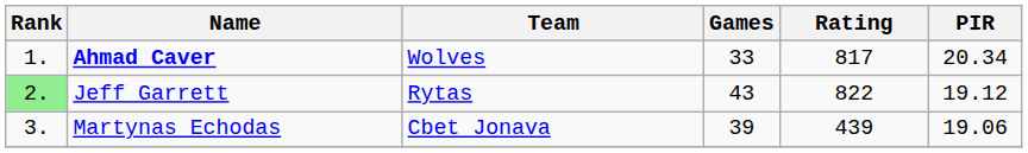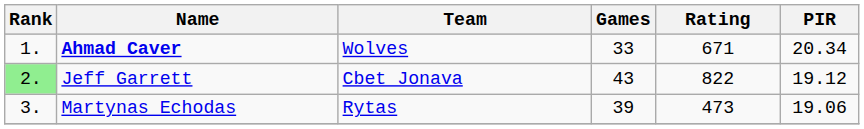Ahmad Caver | Rating: 817 -> 671
Jeff Garrett | Team: Rytas -> Cbet Jonava
Martynas Echodas | Team: Cbet Jonava -> Rytas
Martynas Echodas | Rating: 439 -> 473
